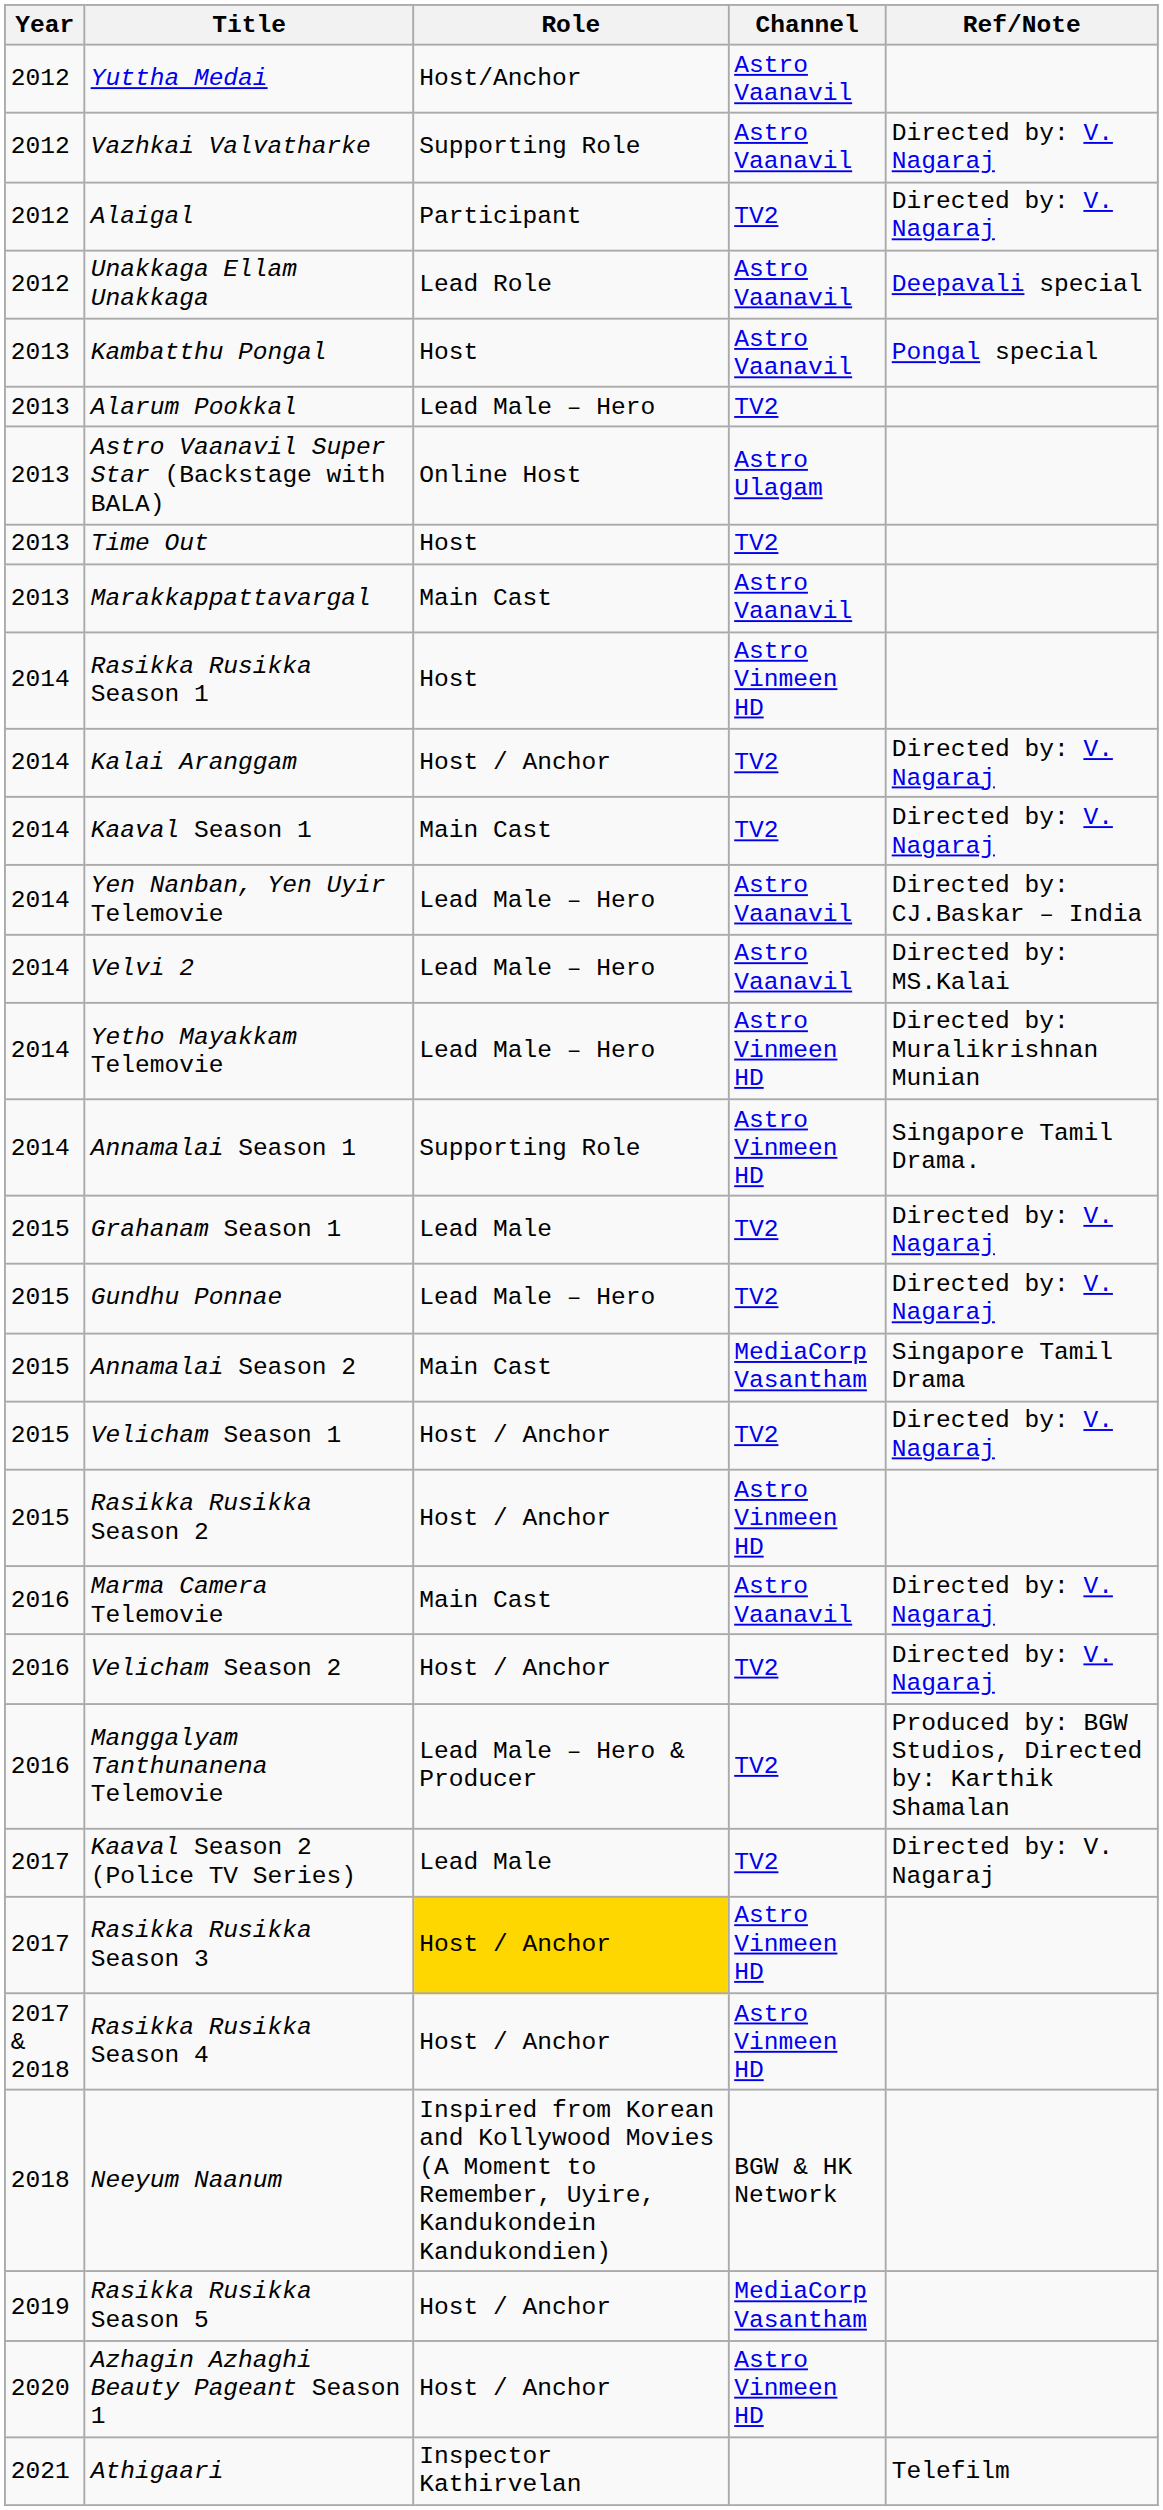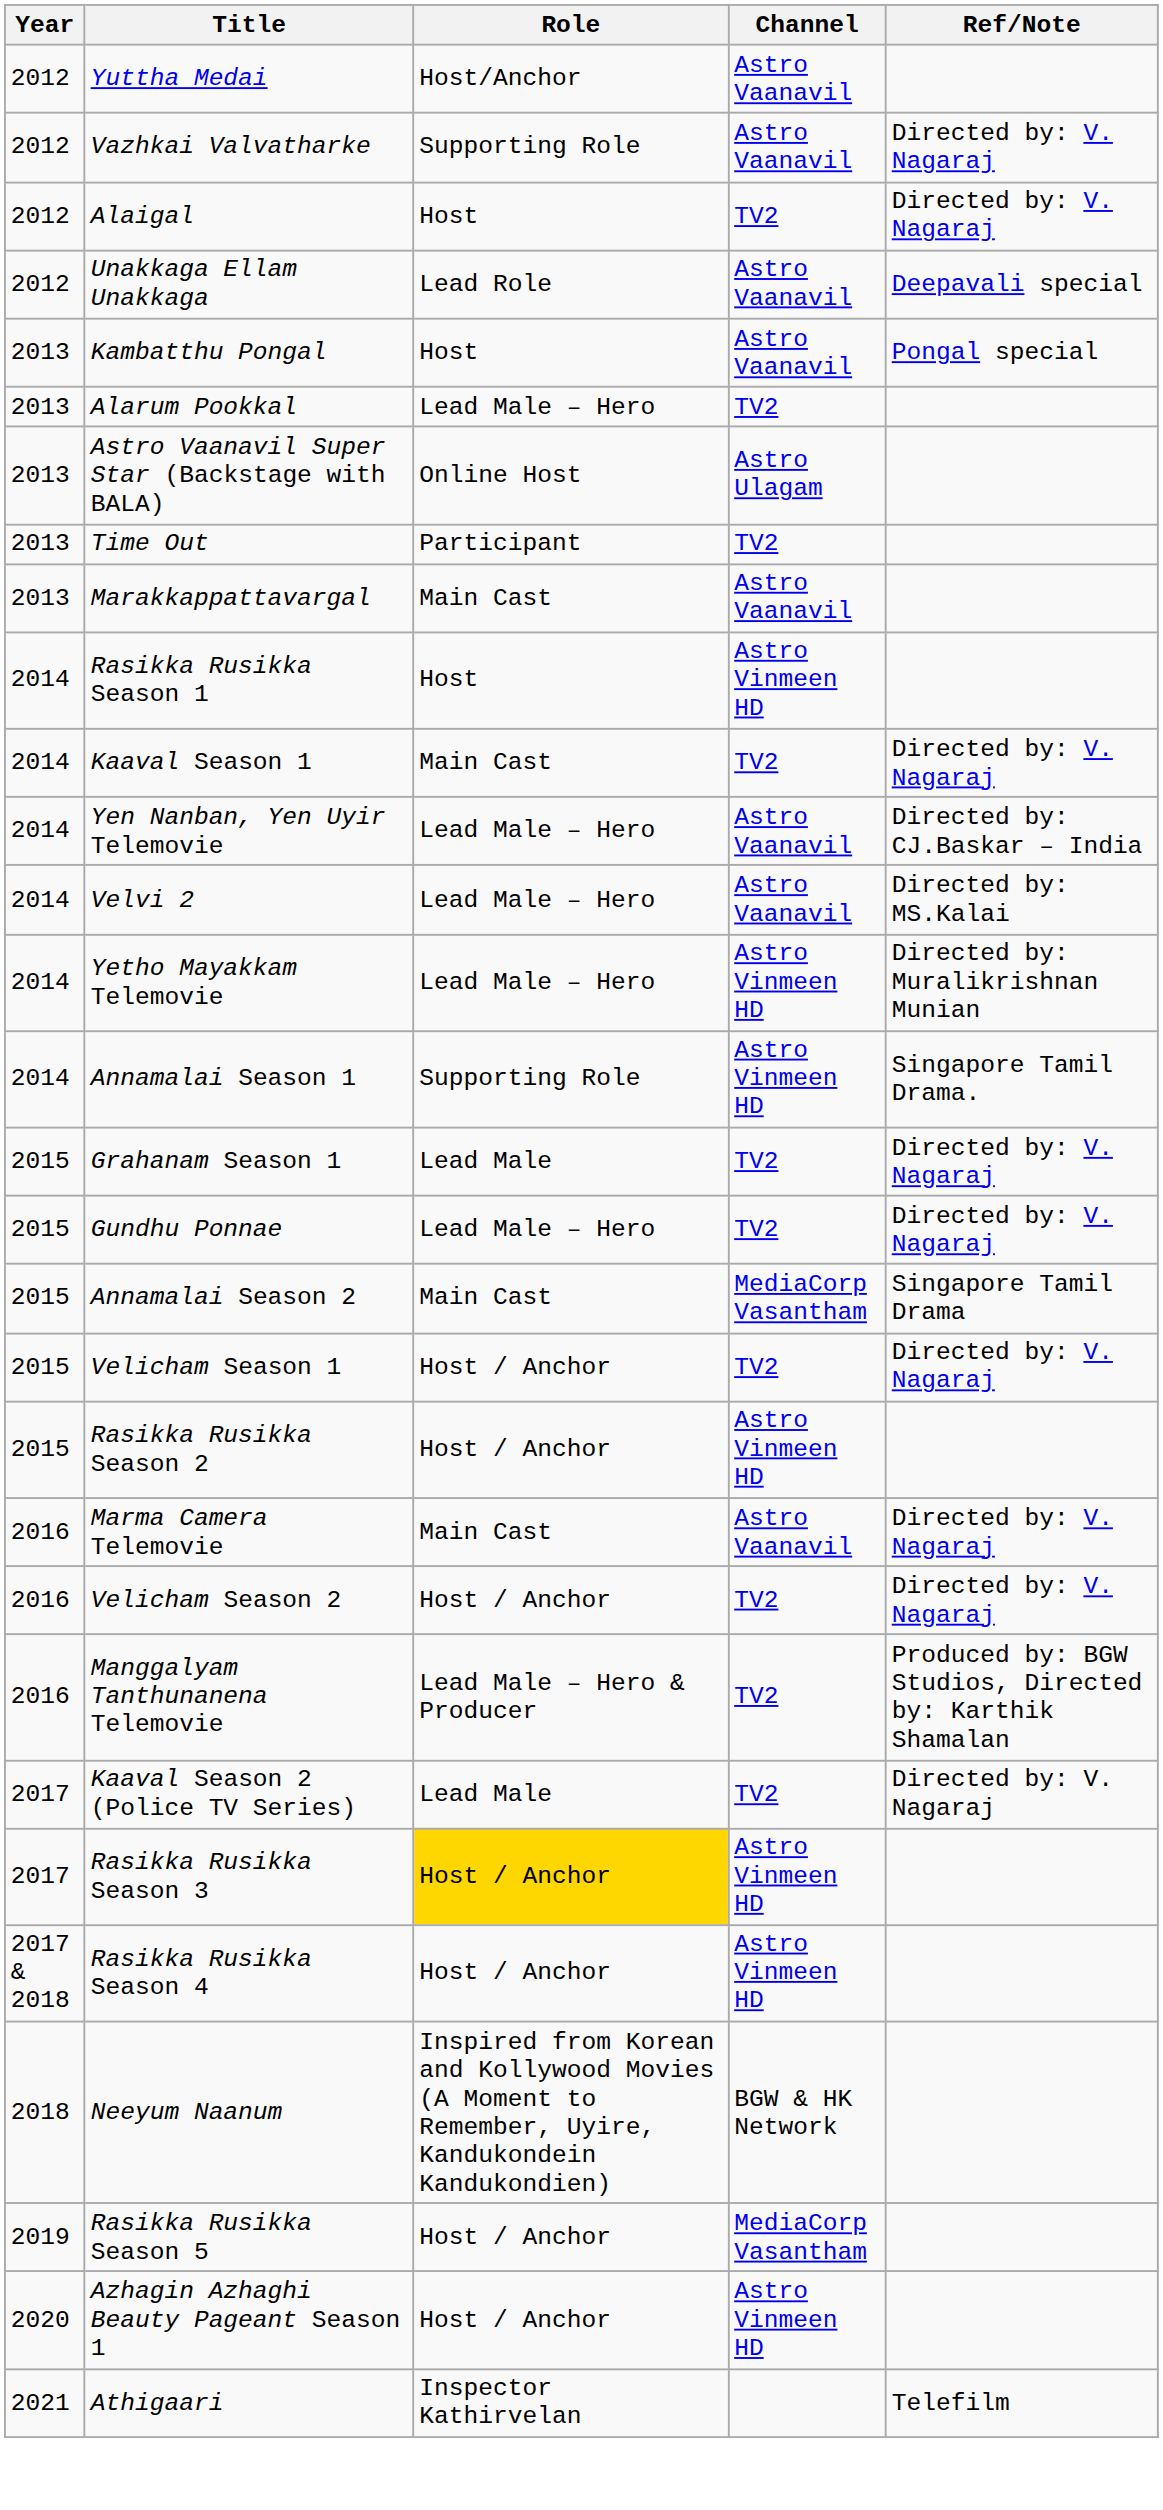Alaigal | Role: Participant -> Host
Time Out | Role: Host -> Participant
- row: 2014 | Kalai Aranggam | Host / Anchor | TV2 | Directed by: V. Nagaraj
